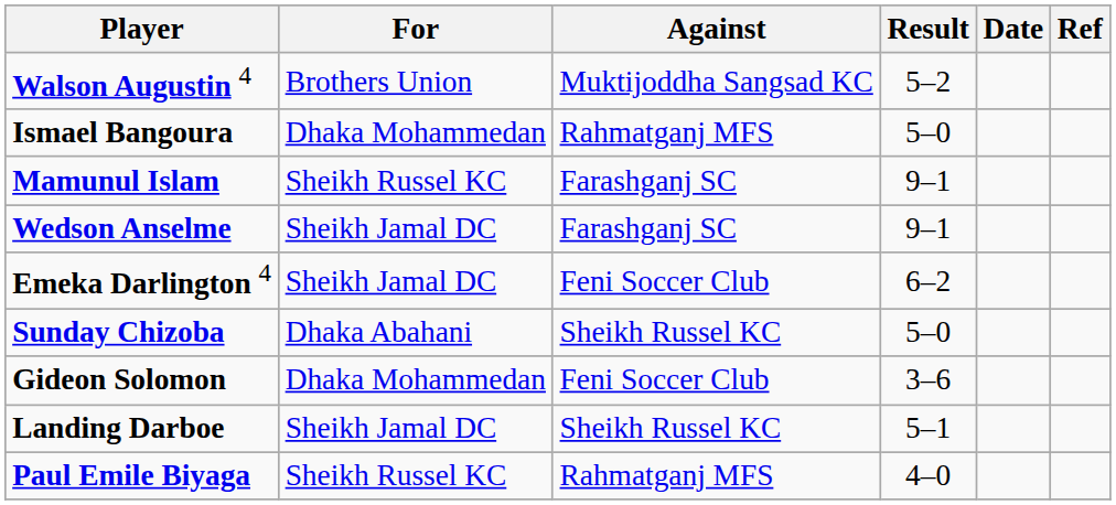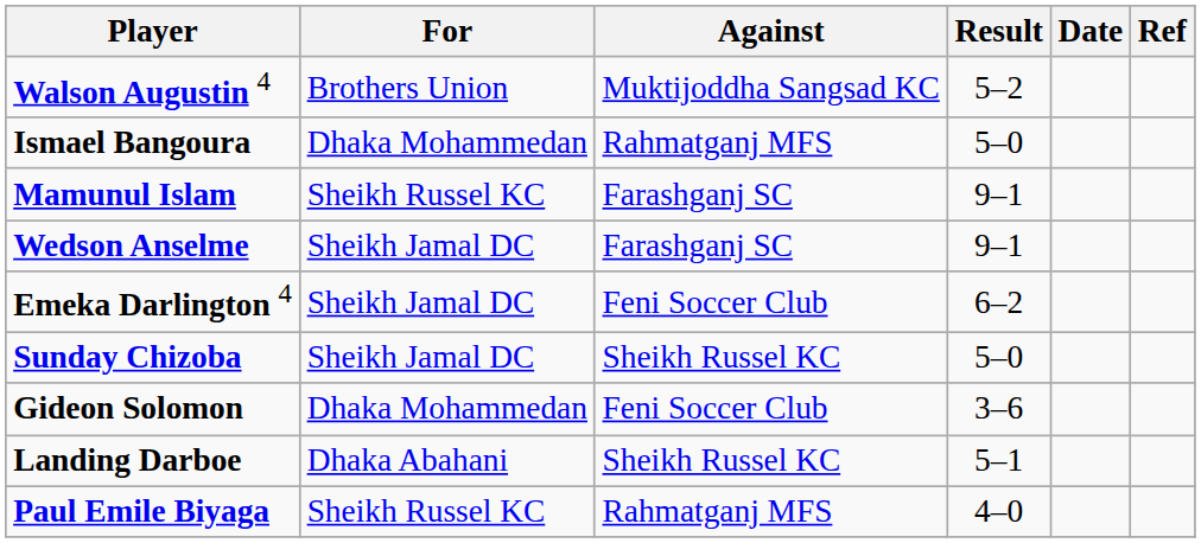Sunday Chizoba | For: Dhaka Abahani -> Sheikh Jamal DC
Landing Darboe | For: Sheikh Jamal DC -> Dhaka Abahani
